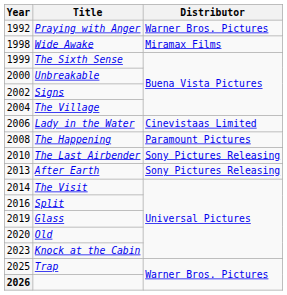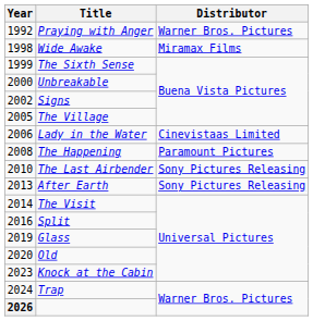The Village | Year: 2004 -> 2005
Trap | Year: 2025 -> 2024
